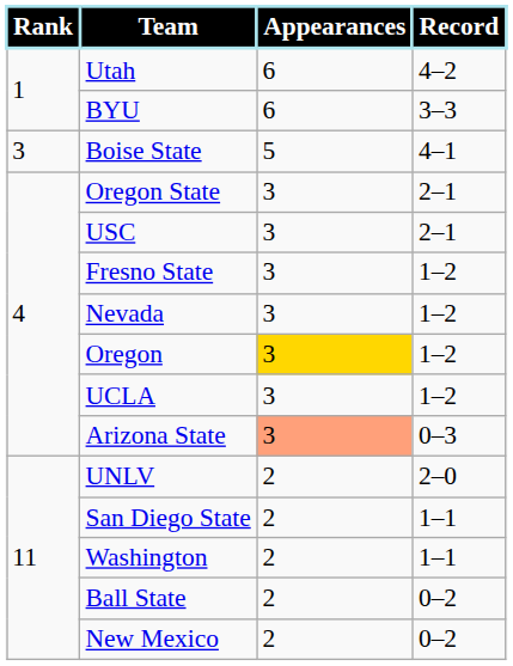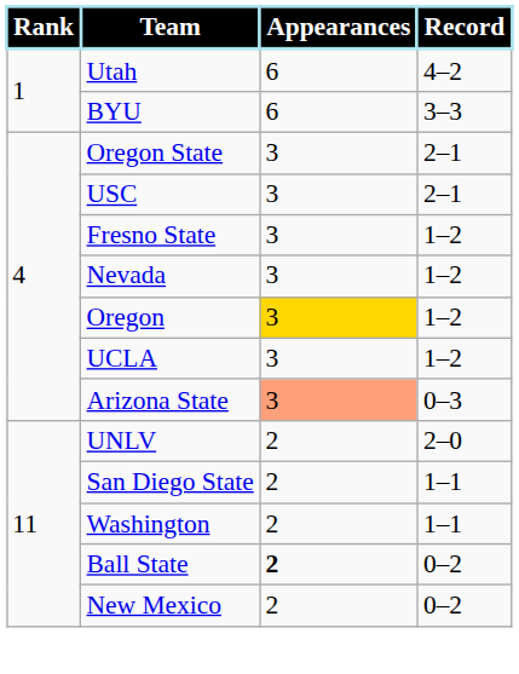- row: 3 | Boise State | 5 | 4–1
Ball State | Appearances: normal -> bold
